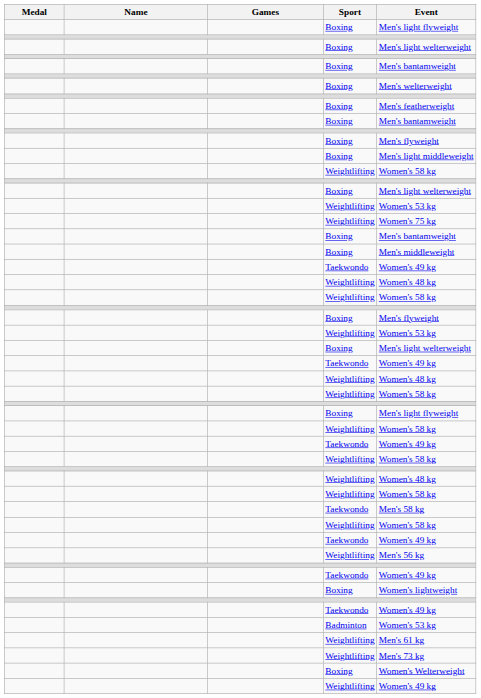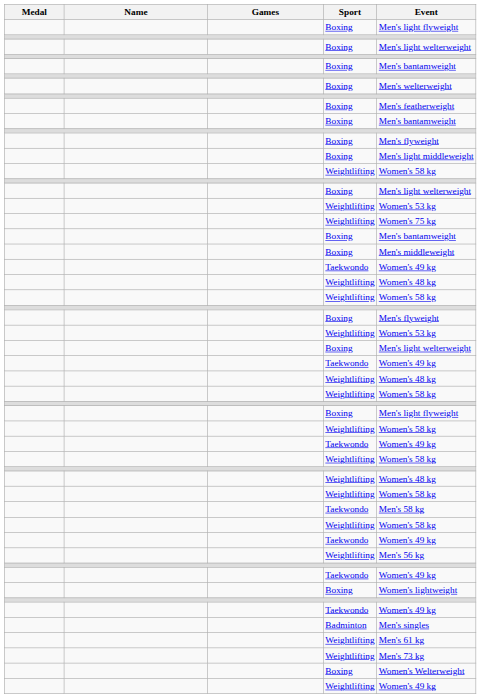Badminton | Event: Women's 53 kg -> Men's singles
